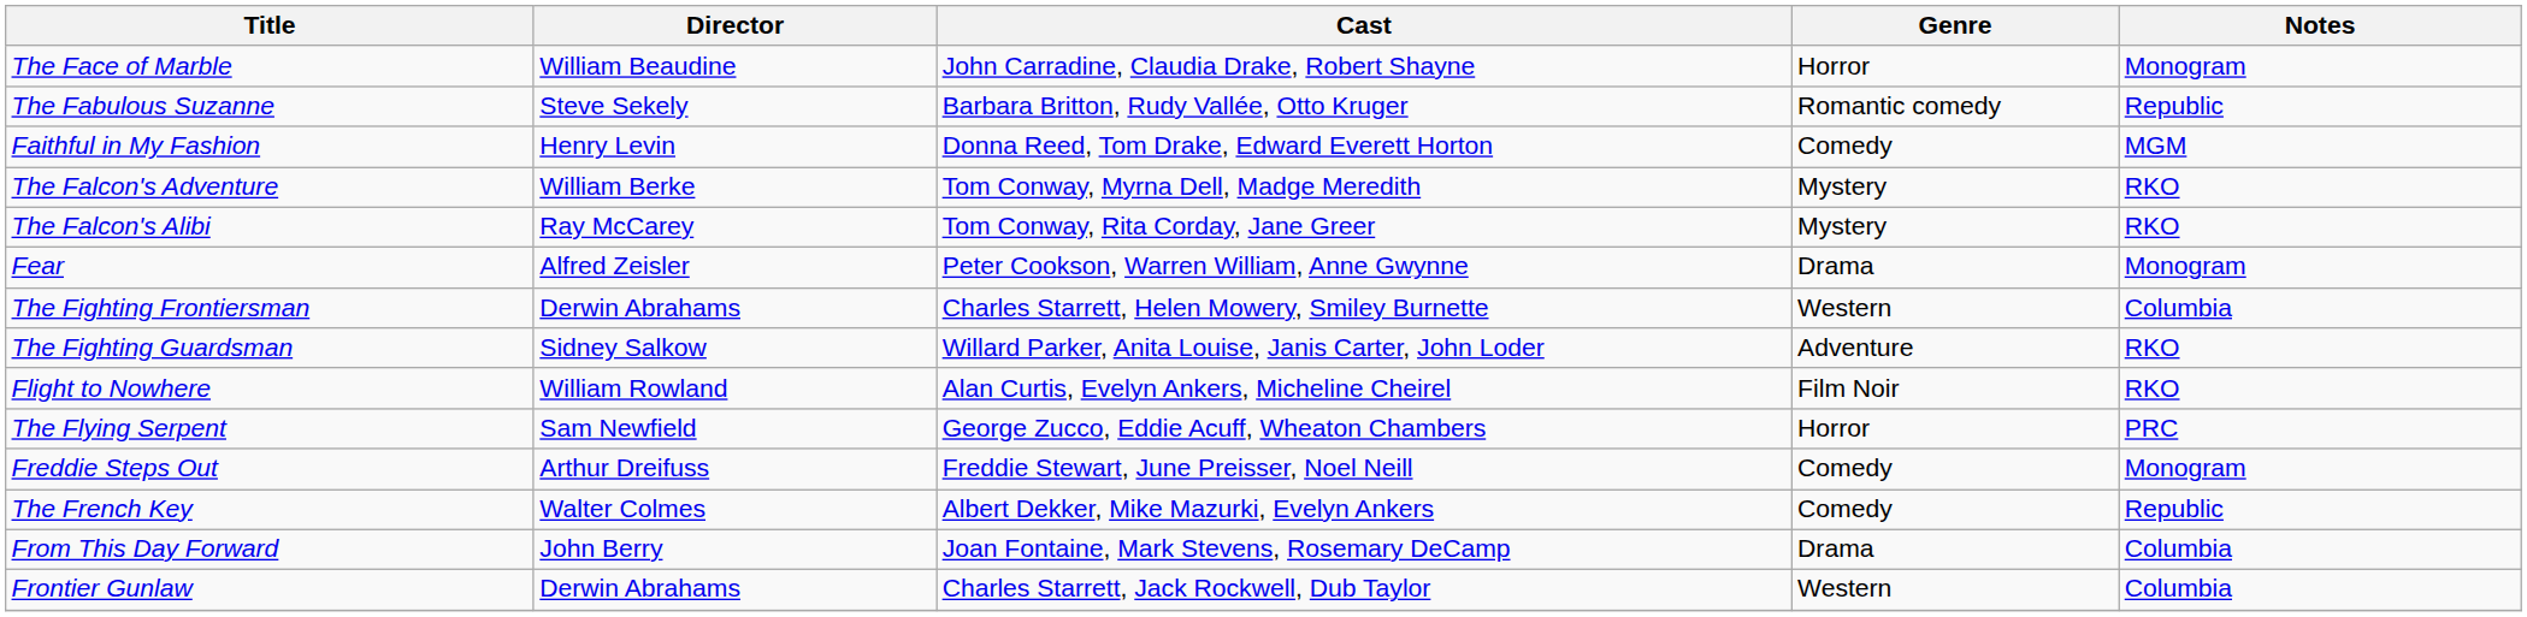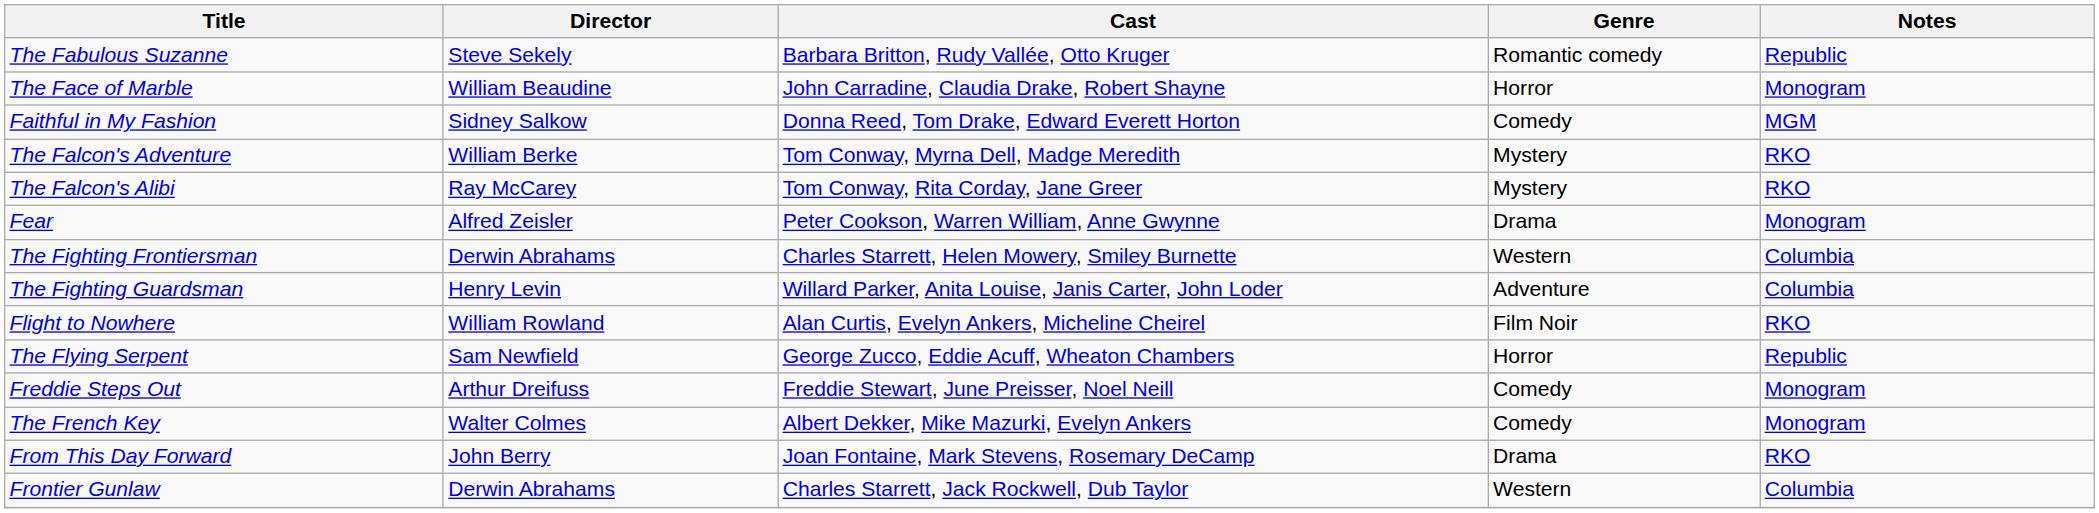rows swapped: The Fabulous Suzanne <-> The Face of Marble
Faithful in My Fashion | Director: Henry Levin -> Sidney Salkow
The Fighting Guardsman | Director: Sidney Salkow -> Henry Levin
The Fighting Guardsman | Notes: RKO -> Columbia
The Flying Serpent | Notes: PRC -> Republic
The French Key | Notes: Republic -> Monogram
From This Day Forward | Notes: Columbia -> RKO
